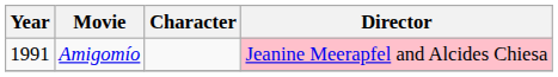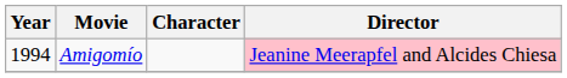Amigomío | Year: 1991 -> 1994
